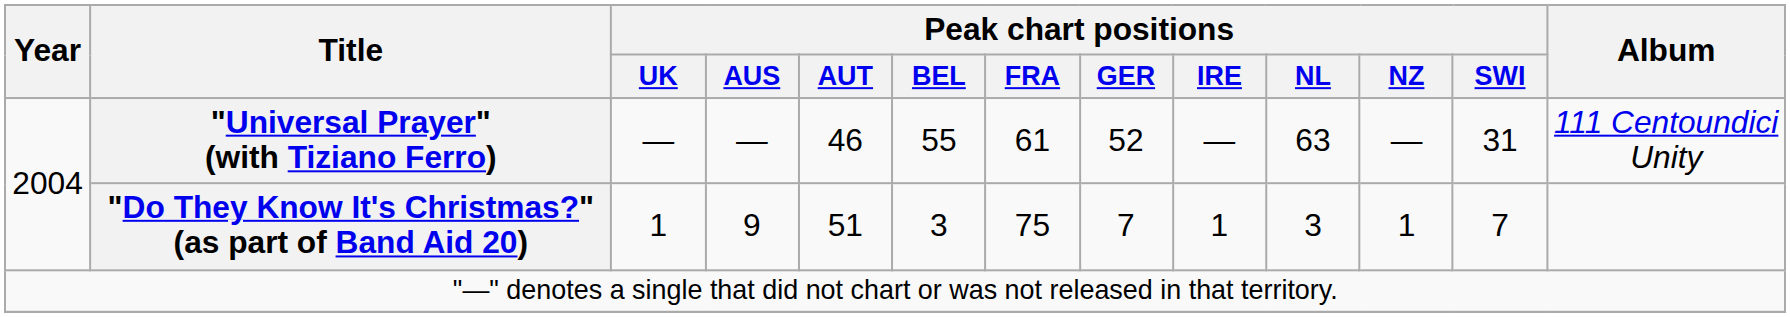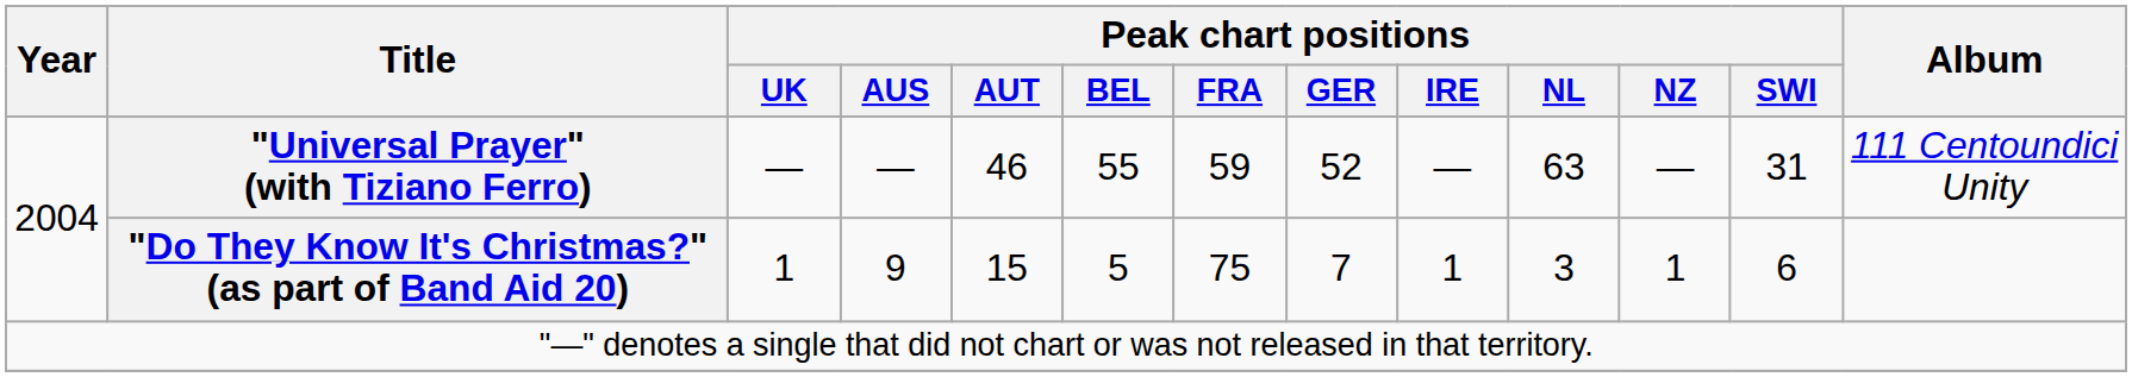"Universal Prayer" (with Tiziano Ferro) | Peak chart positions / FRA: 61 -> 59
"Do They Know It's Christmas?" (as part of Band Aid 20) | Peak chart positions / AUT: 51 -> 15
"Do They Know It's Christmas?" (as part of Band Aid 20) | Peak chart positions / BEL: 3 -> 5
"Do They Know It's Christmas?" (as part of Band Aid 20) | Peak chart positions / SWI: 7 -> 6
